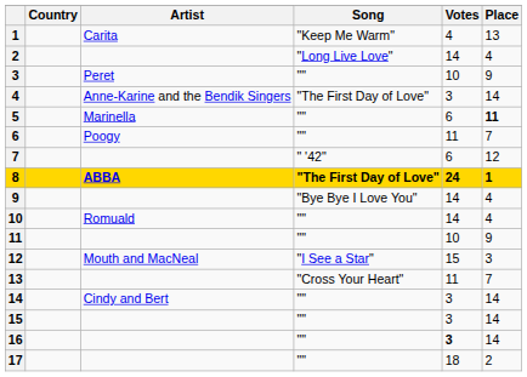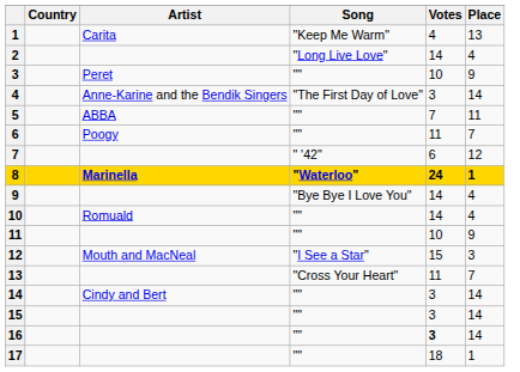5 | Artist: Marinella -> ABBA
5 | Votes: 6 -> 7
5 | Place: bold -> normal
8 | Artist: ABBA -> Marinella
8 | Song: "The First Day of Love" -> "Waterloo"
17 | Place: 2 -> 1
